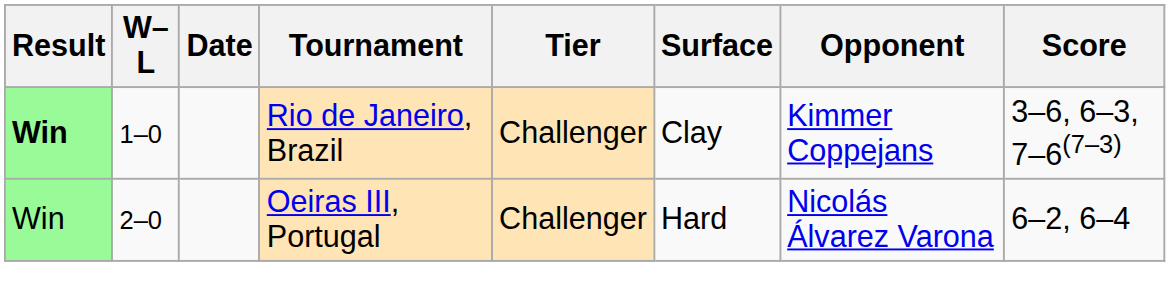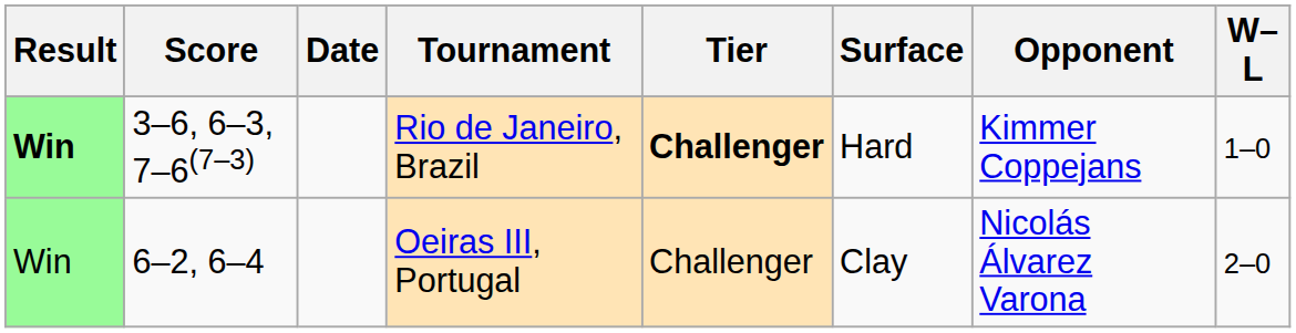columns swapped: W–L <-> Score
Rio de Janeiro, Brazil | Tier: normal -> bold
Rio de Janeiro, Brazil | Surface: Clay -> Hard
Oeiras III, Portugal | Surface: Hard -> Clay
